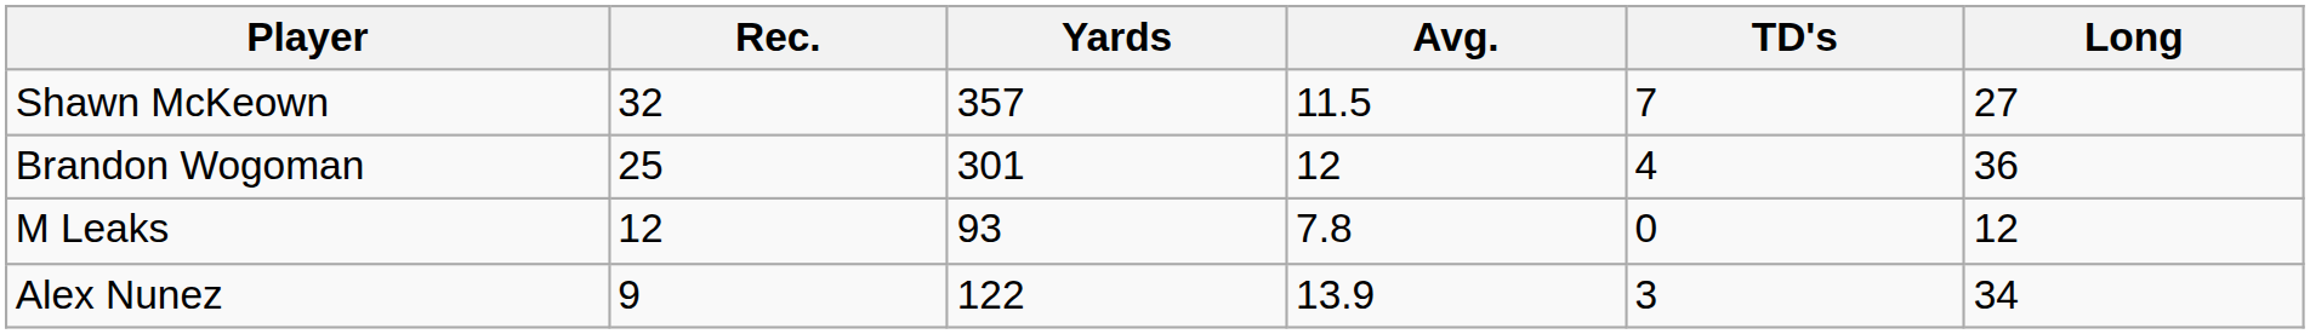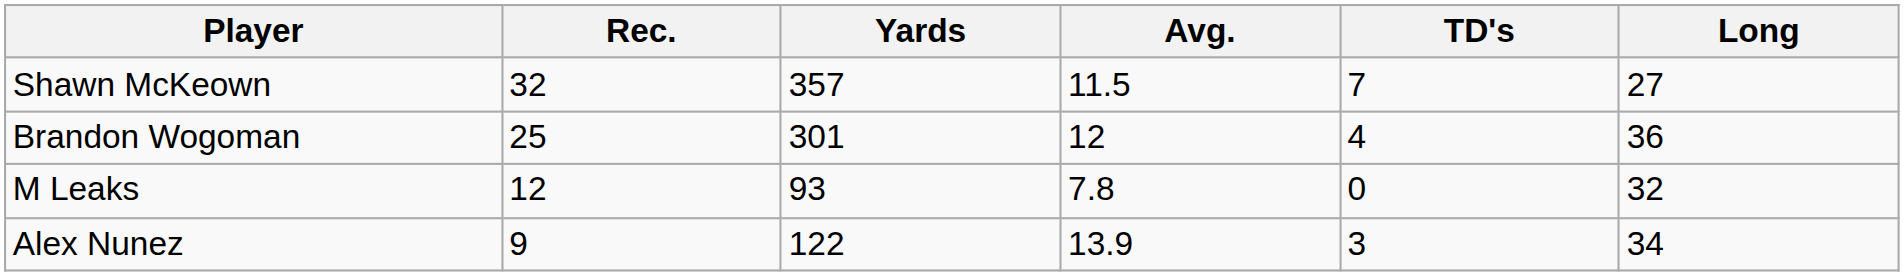M Leaks | Long: 12 -> 32
